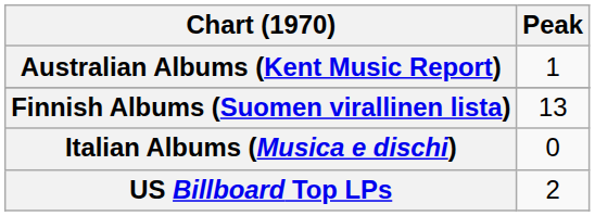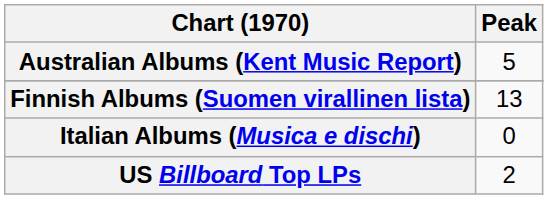Australian Albums (Kent Music Report) | Peak: 1 -> 5
